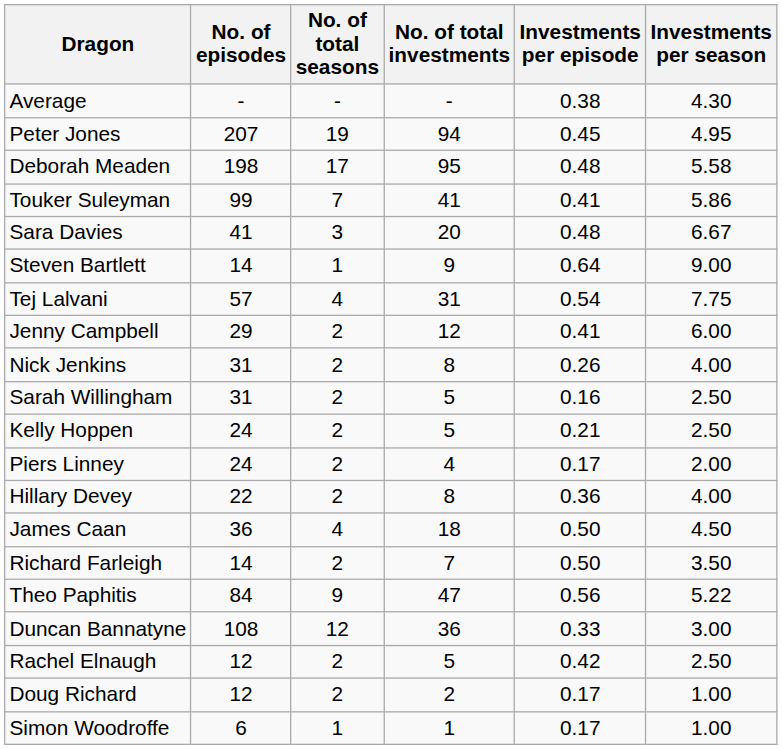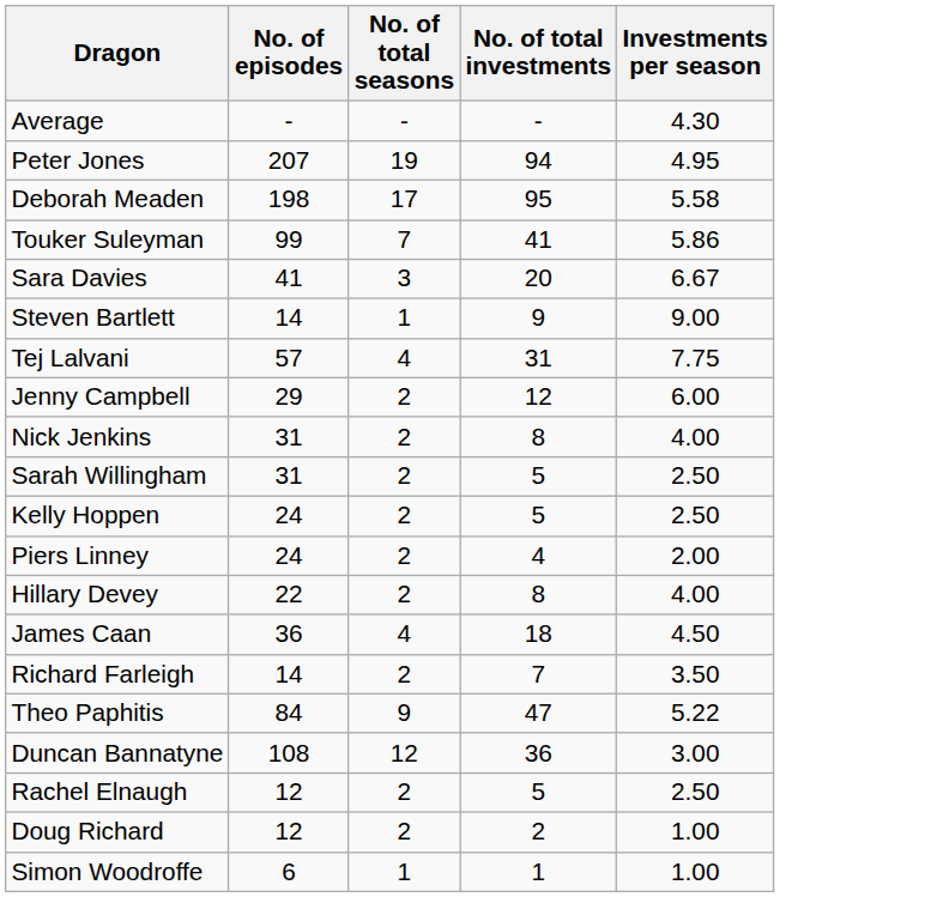- column: Investments per episode | 0.38 | 0.45 | 0.48 | 0.41 | 0.48 | 0.64 | 0.54 | 0.41 | 0.26 | 0.16 | 0.21 | 0.17 | 0.36 | 0.50 | 0.50 | 0.56 | 0.33 | 0.42 | 0.17 | 0.17
